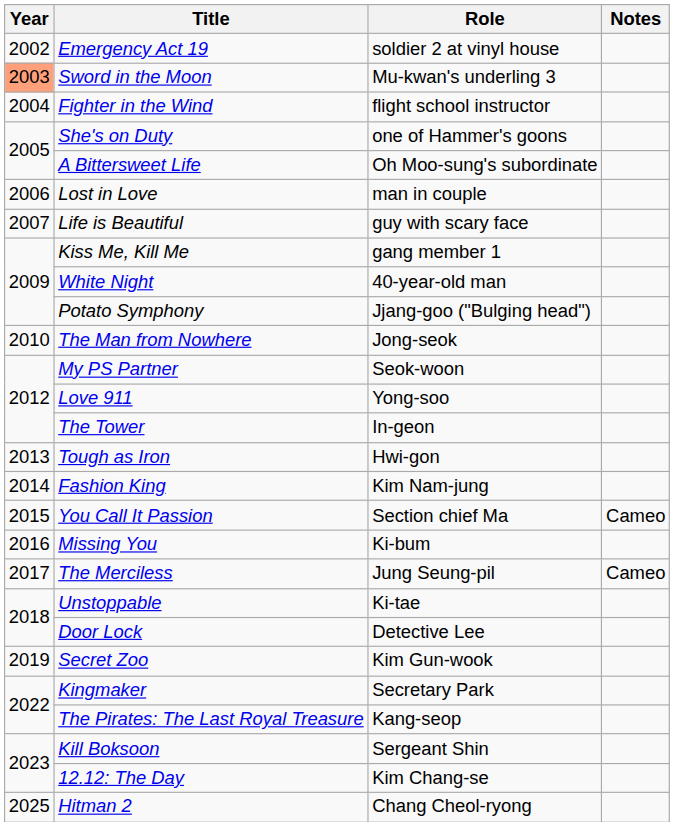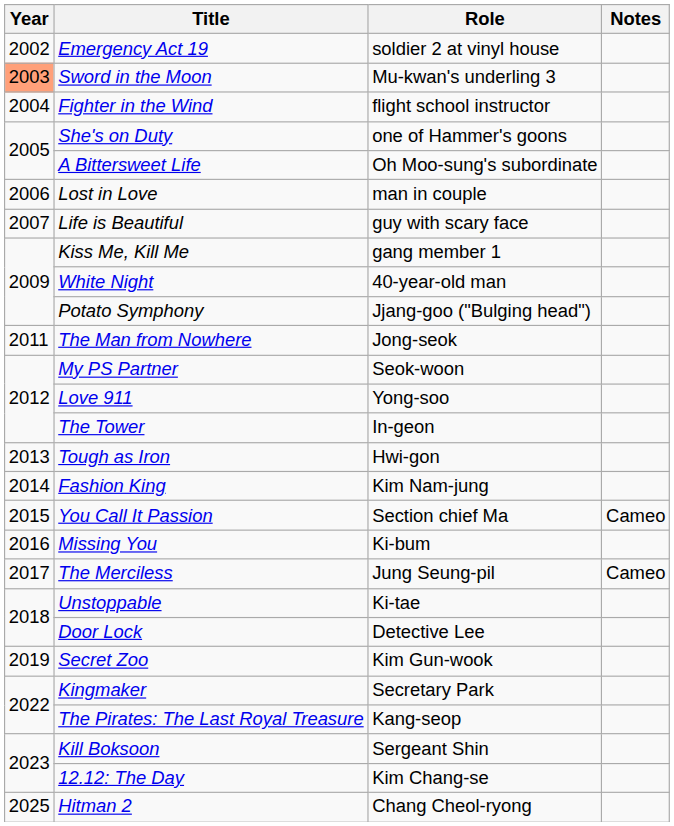The Man from Nowhere | Year: 2010 -> 2011
